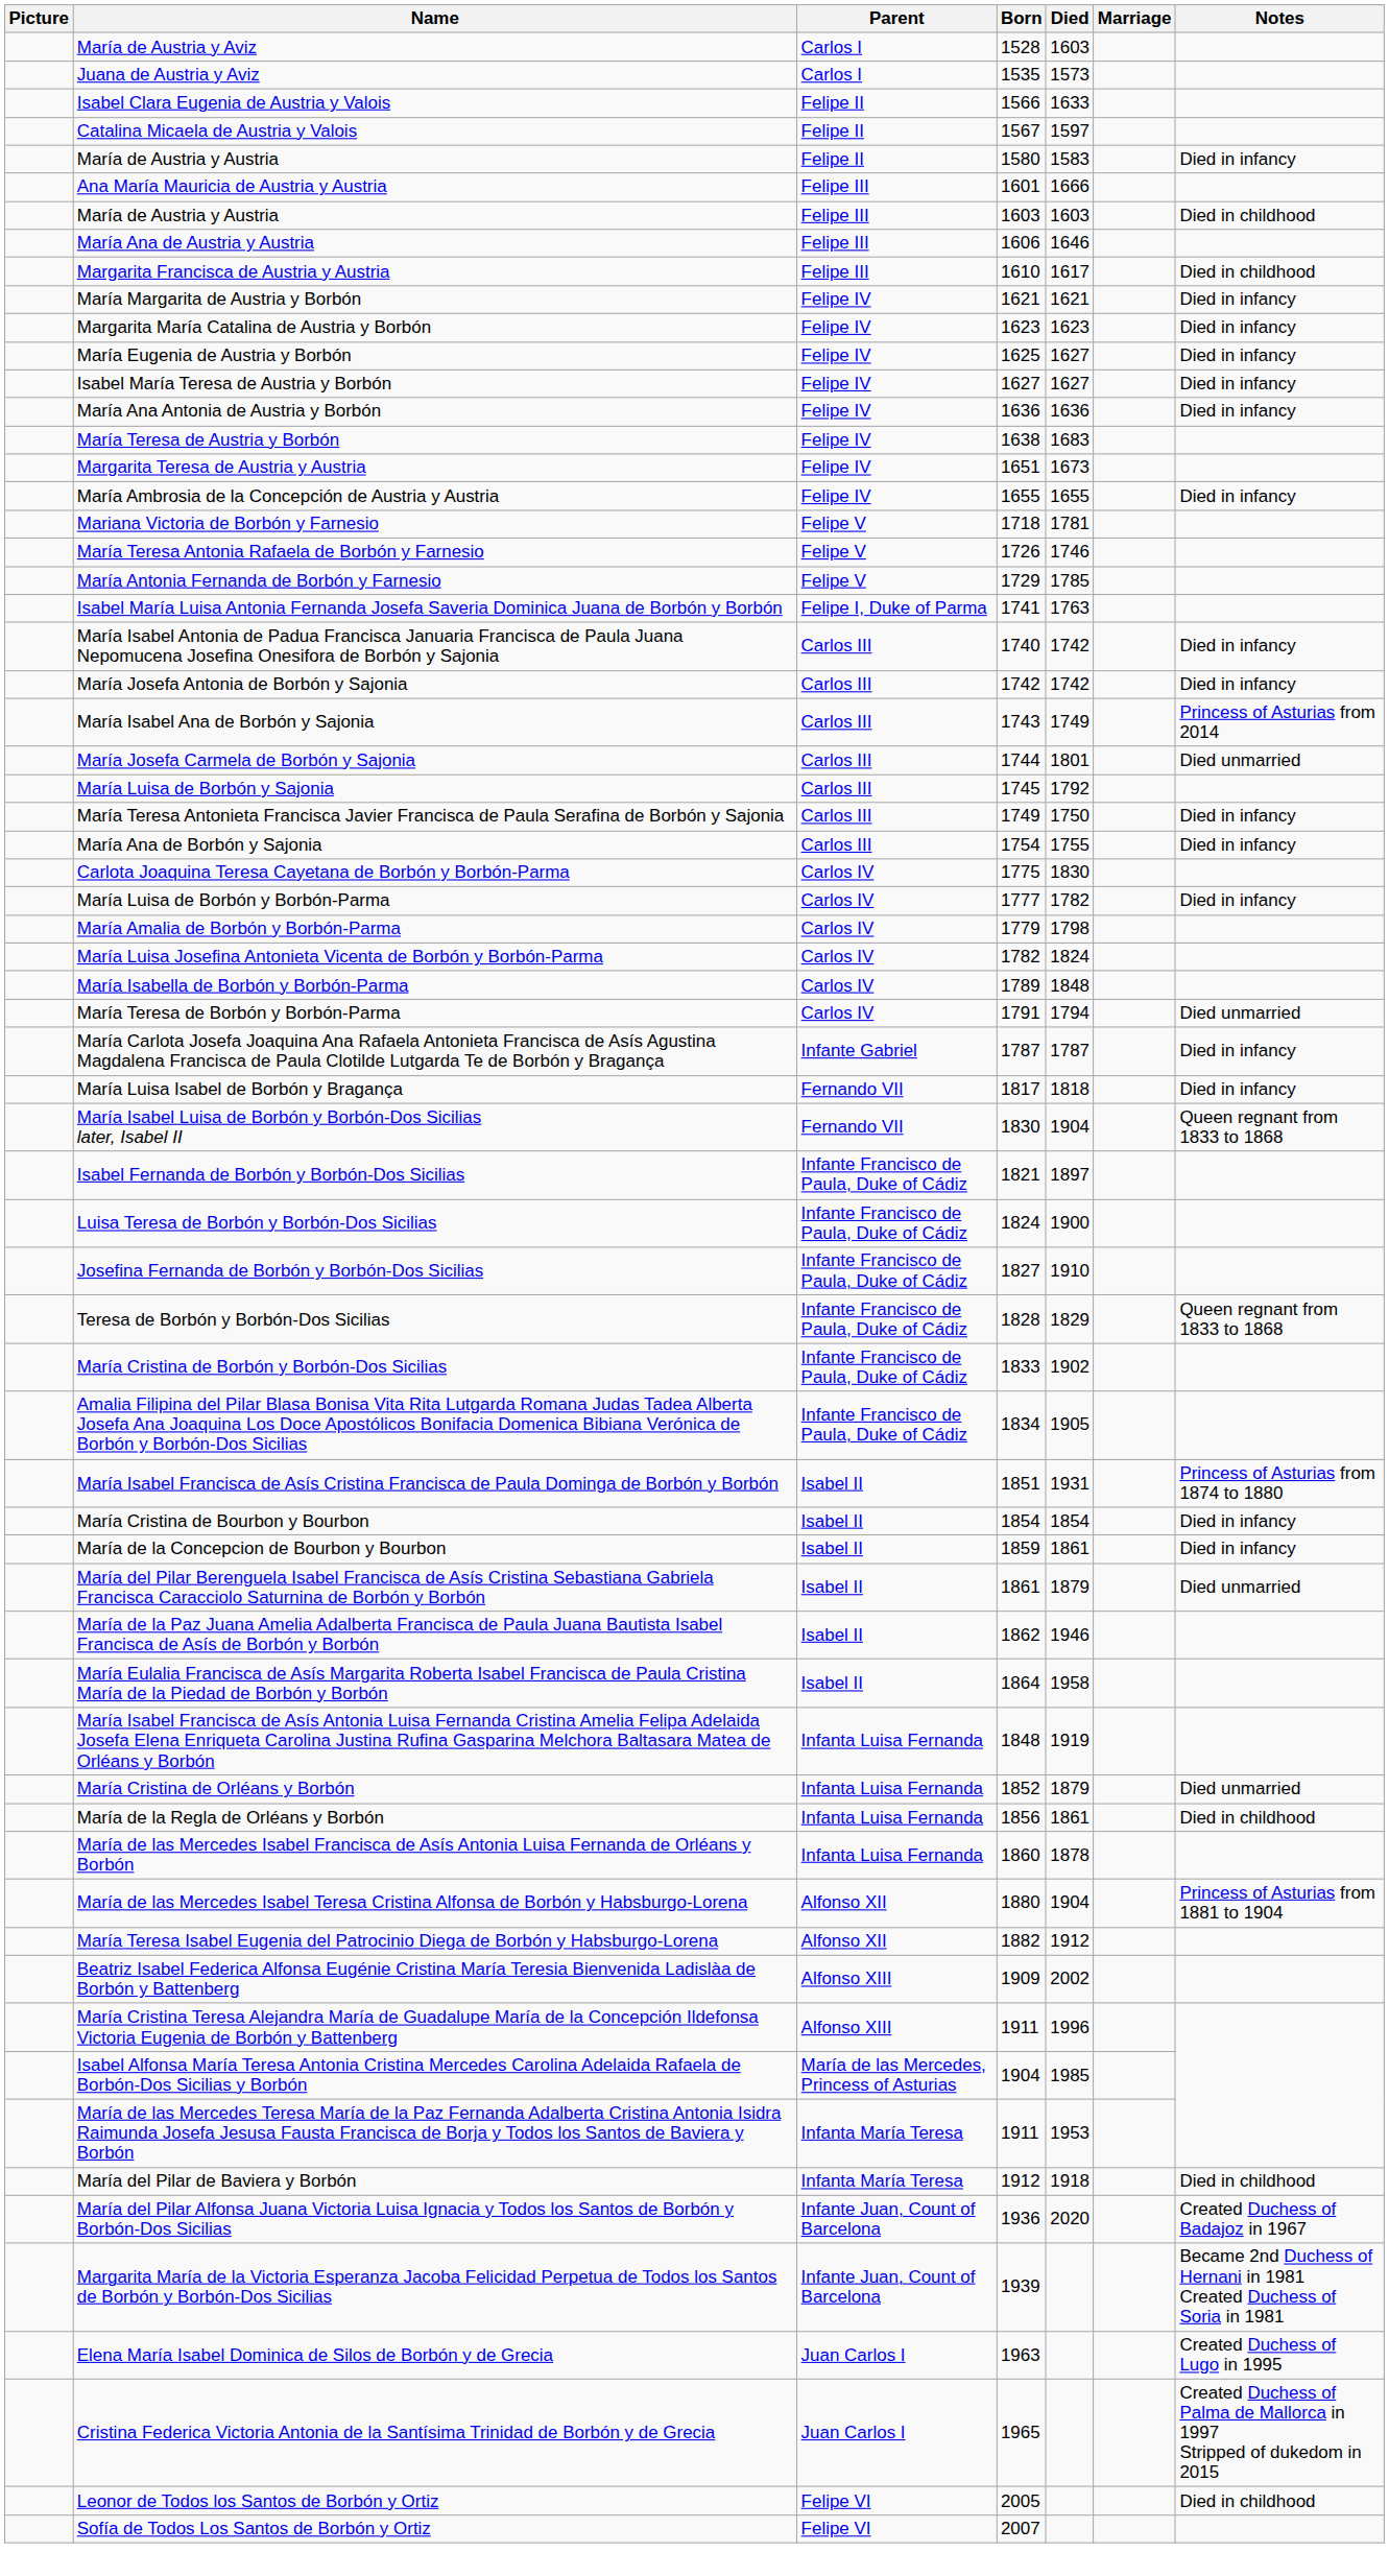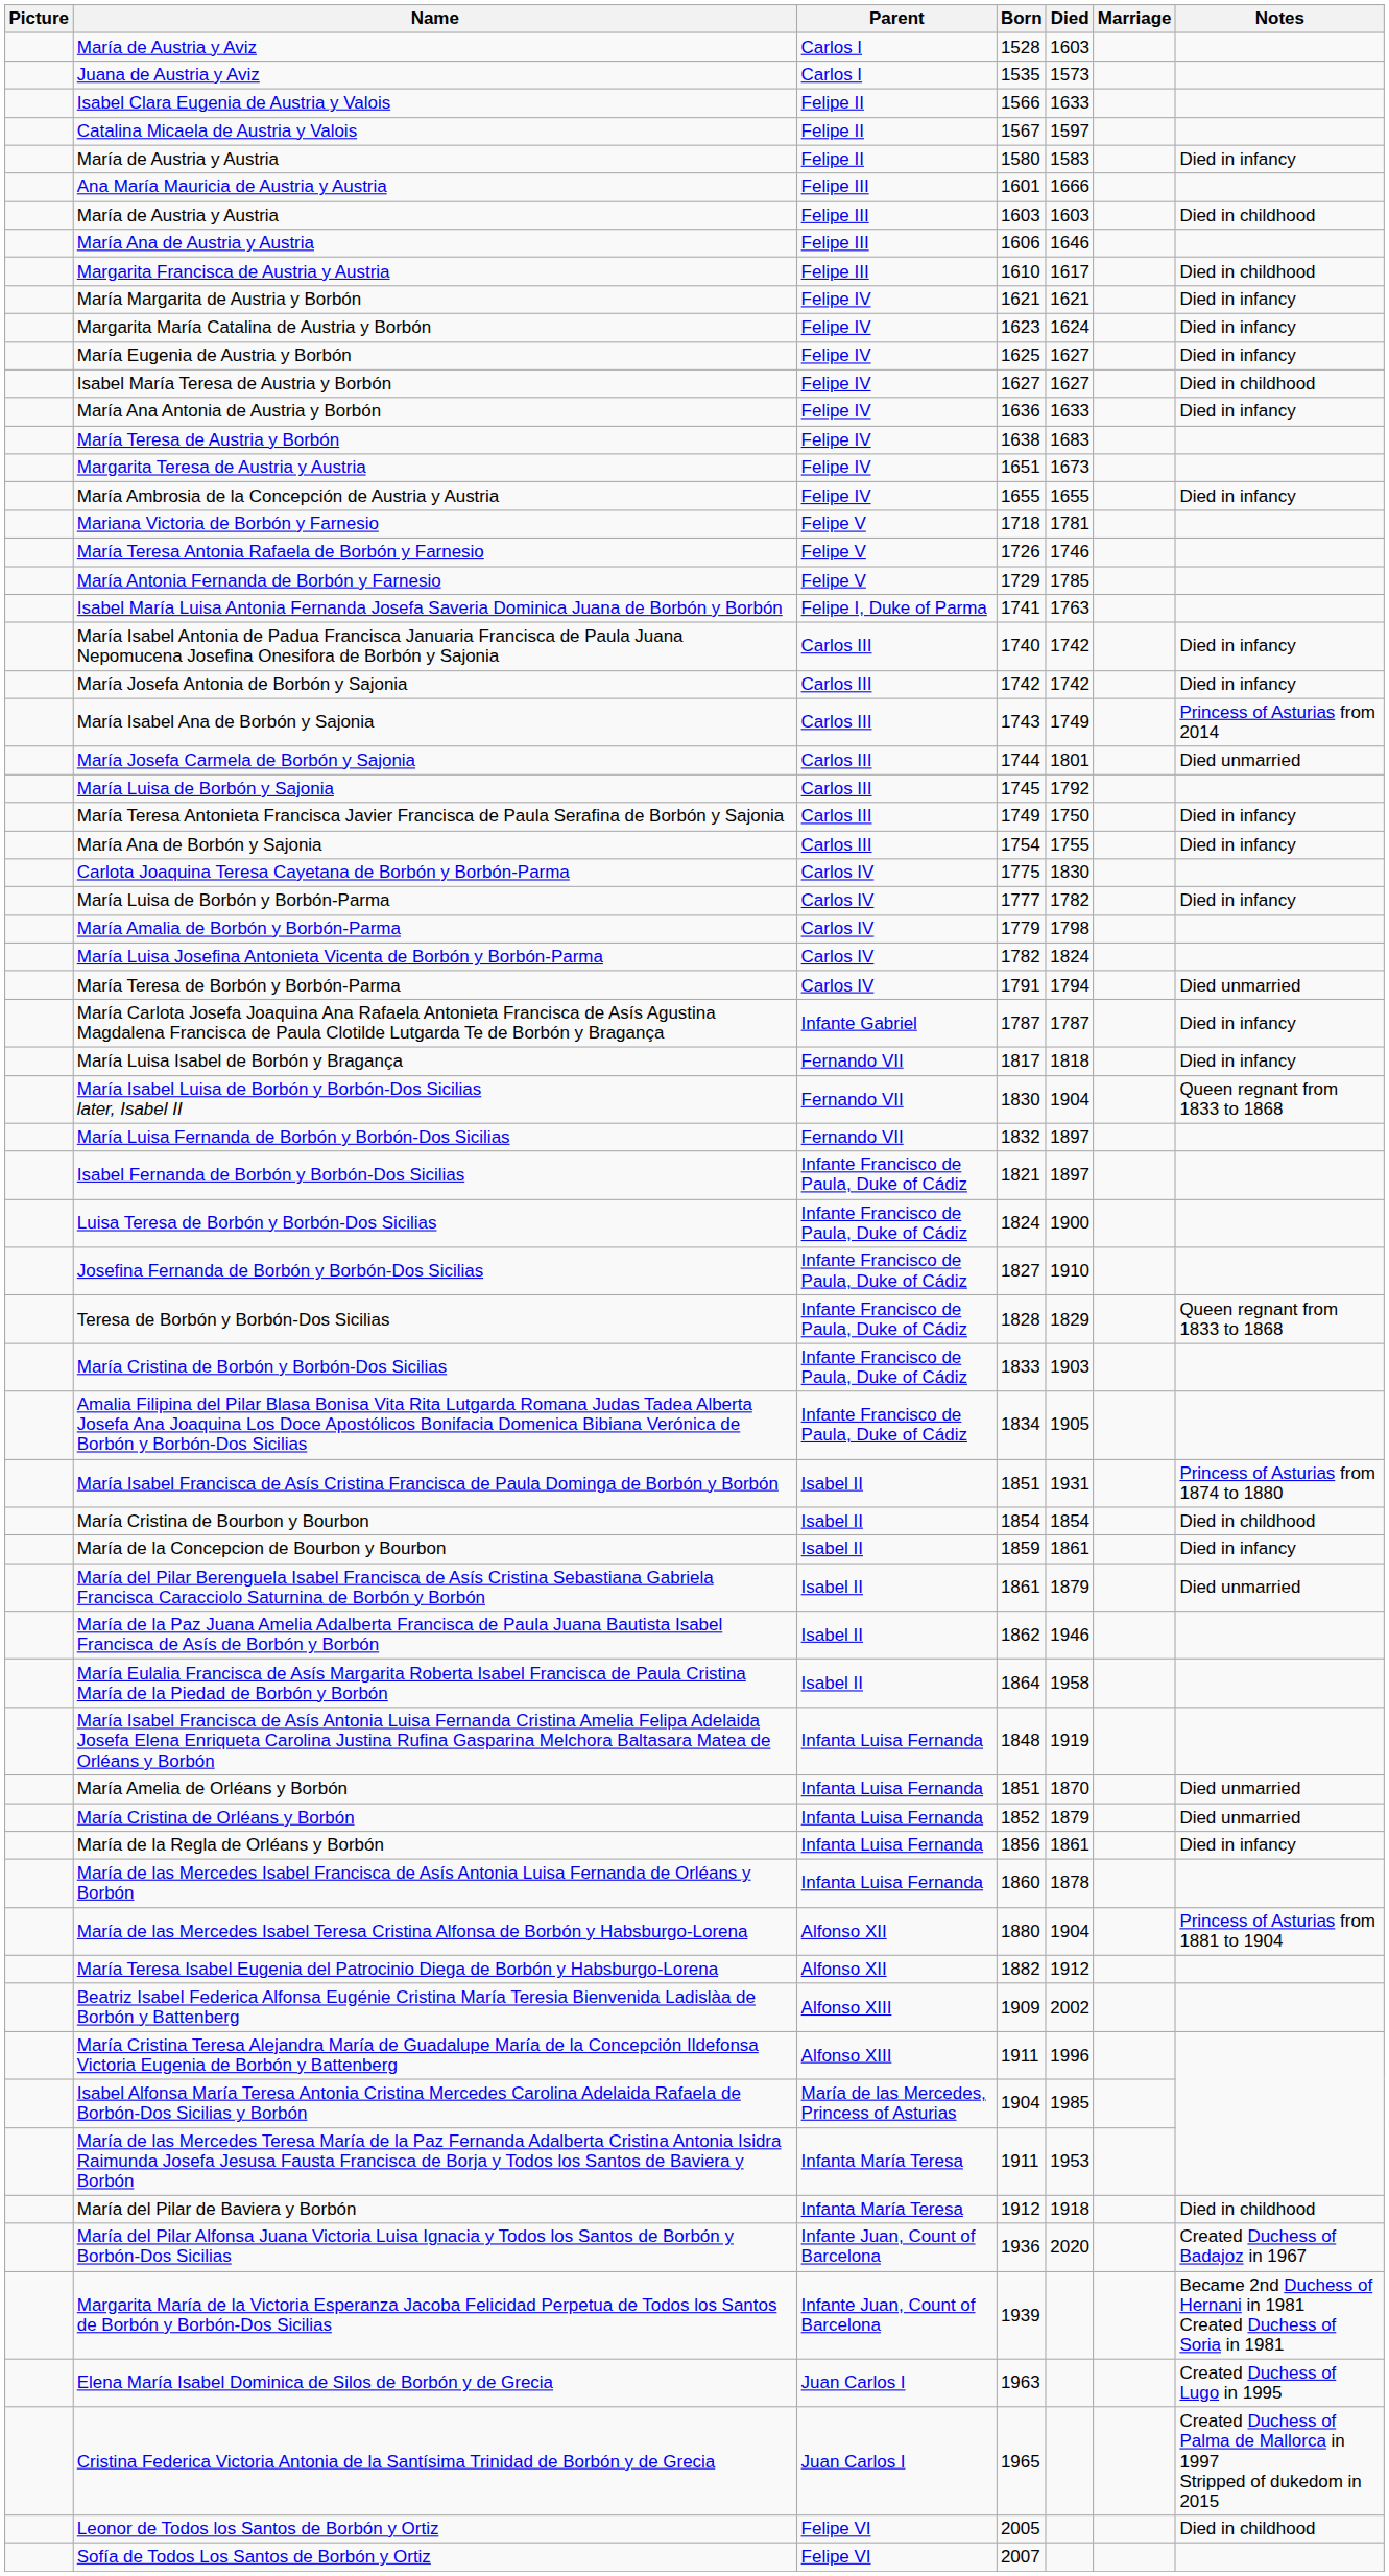Margarita María Catalina de Austria y Borbón | Died: 1623 -> 1624
Isabel María Teresa de Austria y Borbón | Notes: Died in infancy -> Died in childhood
María Ana Antonia de Austria y Borbón | Died: 1636 -> 1633
- row: María Isabella de Borbón y Borbón-Parma | Carlos IV | 1789 | 1848
+ row: María Luisa Fernanda de Borbón y Borbón-Dos Sicilias | Fernando VII | 1832 | 1897
María Cristina de Borbón y Borbón-Dos Sicilias | Died: 1902 -> 1903
María Cristina de Bourbon y Bourbon | Notes: Died in infancy -> Died in childhood
+ row: María Amelia de Orléans y Borbón | Infanta Luisa Fernanda | 1851 | 1870 | Died unmarried
María de la Regla de Orléans y Borbón | Notes: Died in childhood -> Died in infancy
